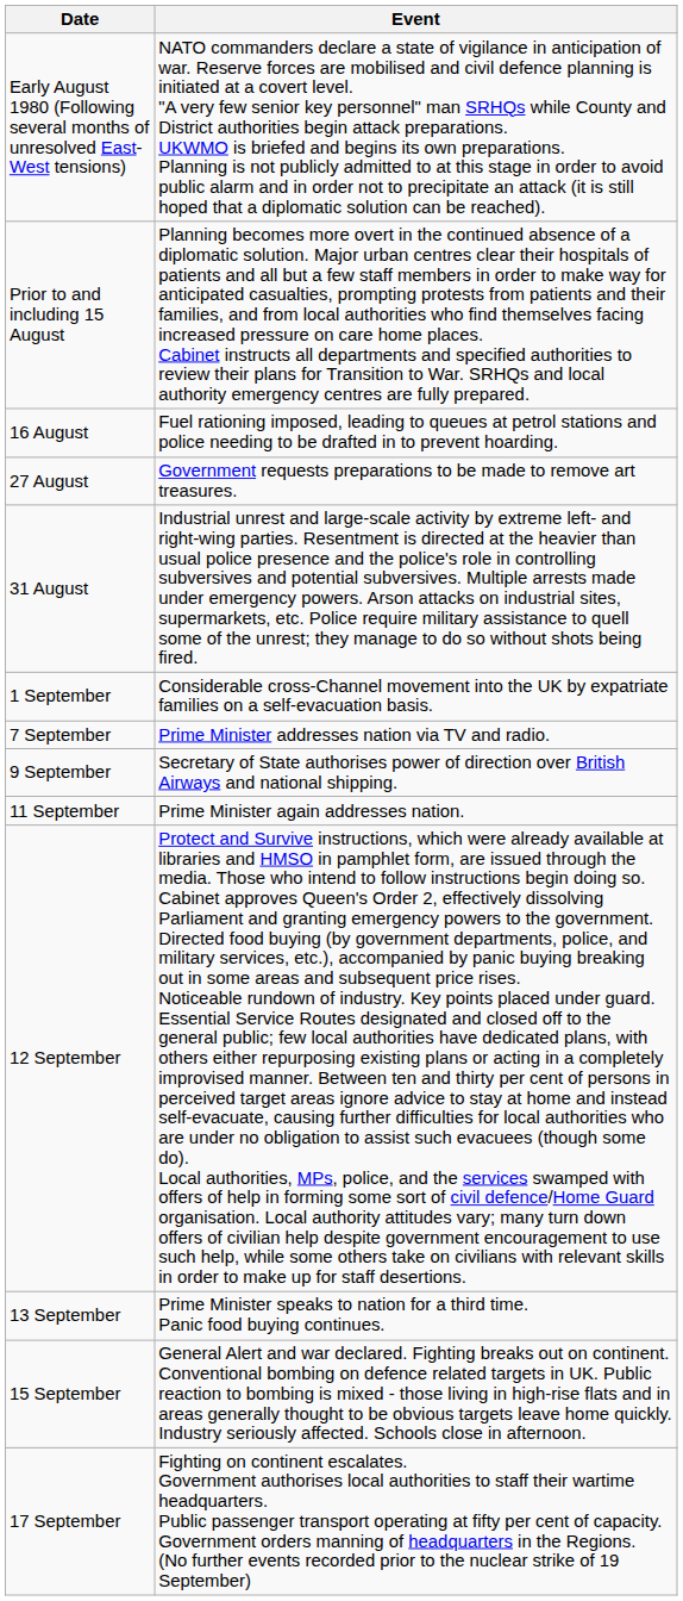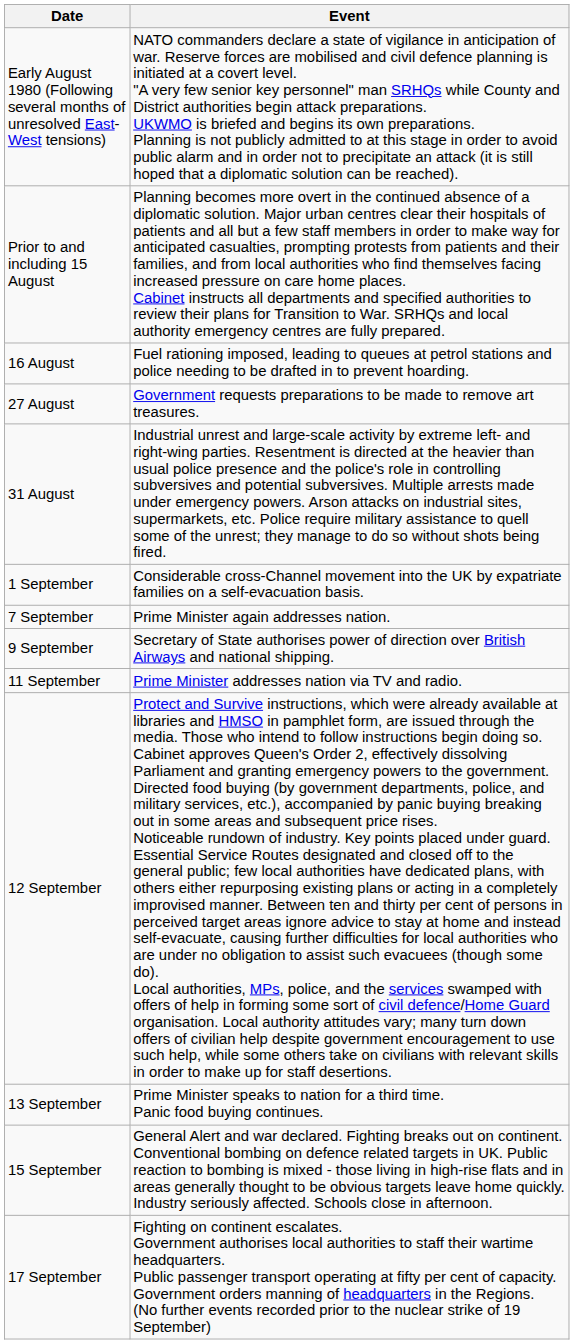7 September | Event: Prime Minister addresses nation via TV and radio. -> Prime Minister again addresses nation.
11 September | Event: Prime Minister again addresses nation. -> Prime Minister addresses nation via TV and radio.
